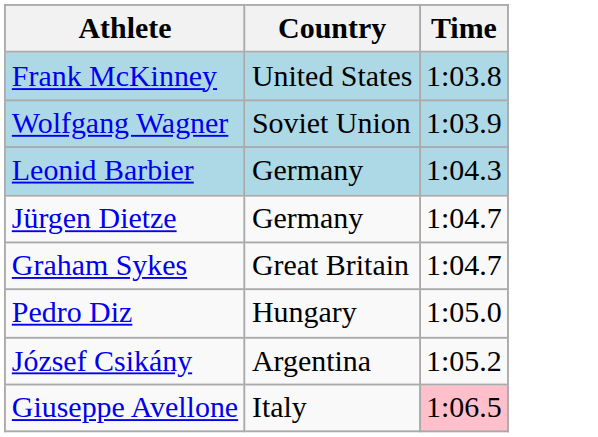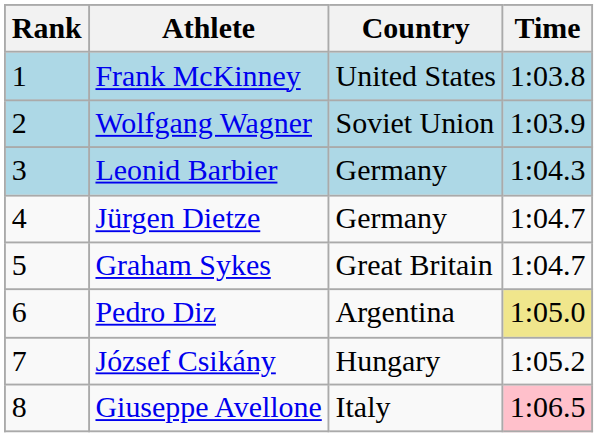+ column: Rank | 1 | 2 | 3 | 4 | 5 | 6 | 7 | 8
Pedro Diz | Country: Hungary -> Argentina
Pedro Diz | Time: no background -> khaki background
József Csikány | Country: Argentina -> Hungary
